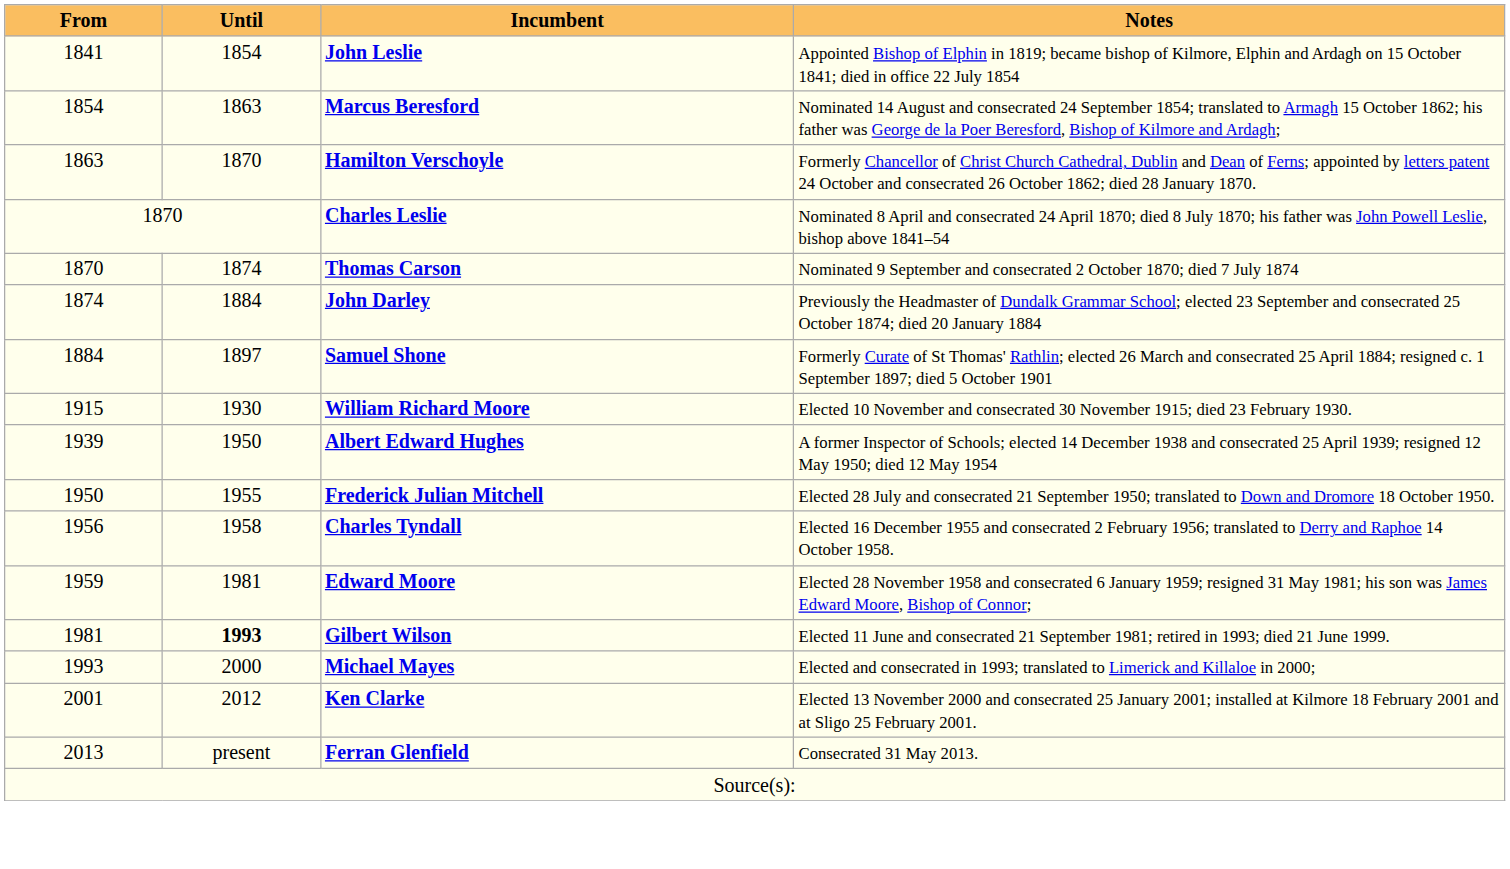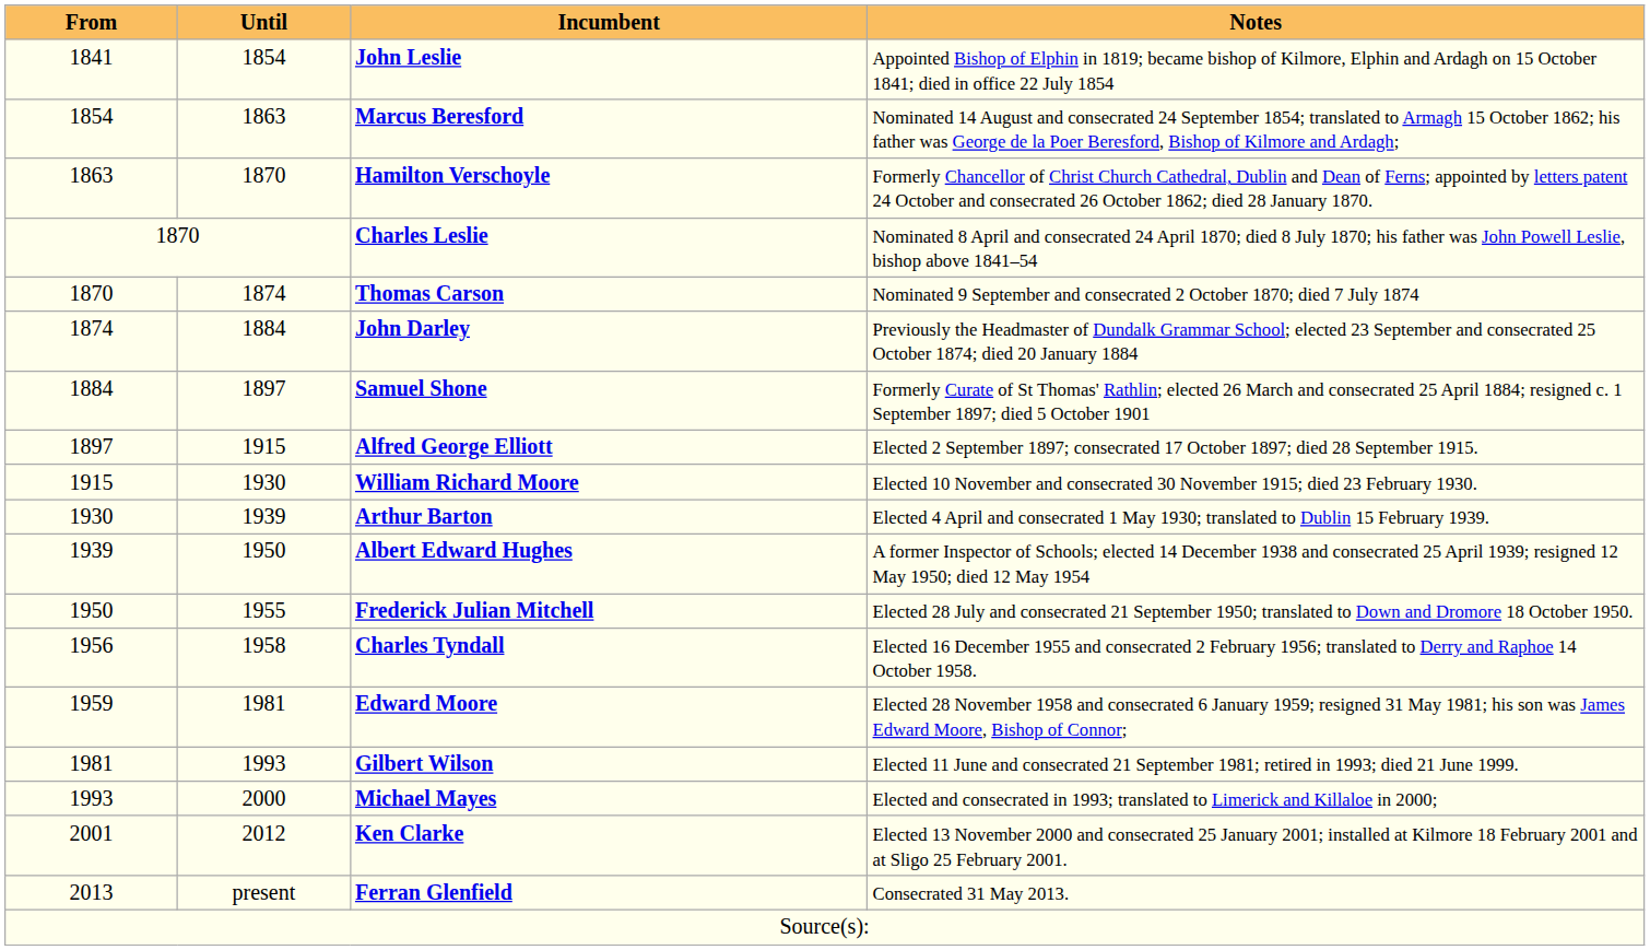+ row: 1897 | 1915 | Alfred George Elliott | Elected 2 September 1897; consecrated 17 October 1897; died 28 September 1915.
+ row: 1930 | 1939 | Arthur Barton | Elected 4 April and consecrated 1 May 1930; translated to Dublin 15 February 1939.
Gilbert Wilson | Until: bold -> normal
